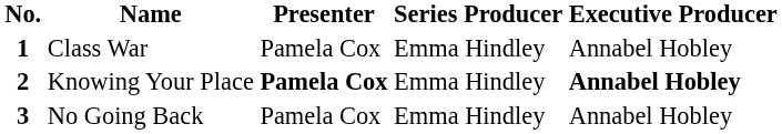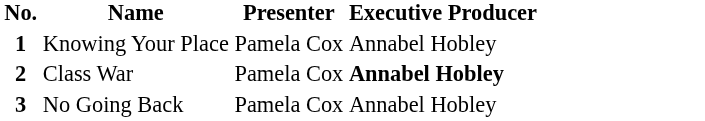- column: Series Producer | Emma Hindley | Emma Hindley | Emma Hindley
1 | Name: Class War -> Knowing Your Place
2 | Name: Knowing Your Place -> Class War
2 | Presenter: bold -> normal
